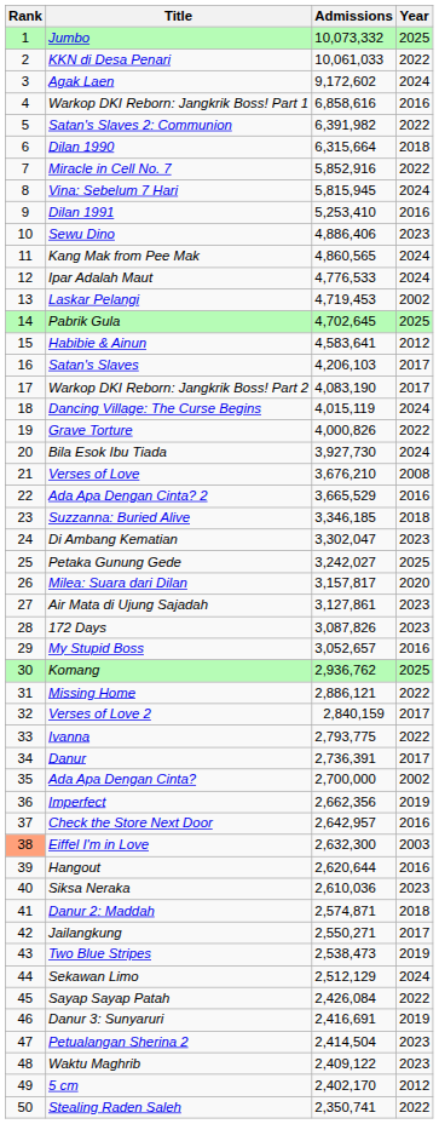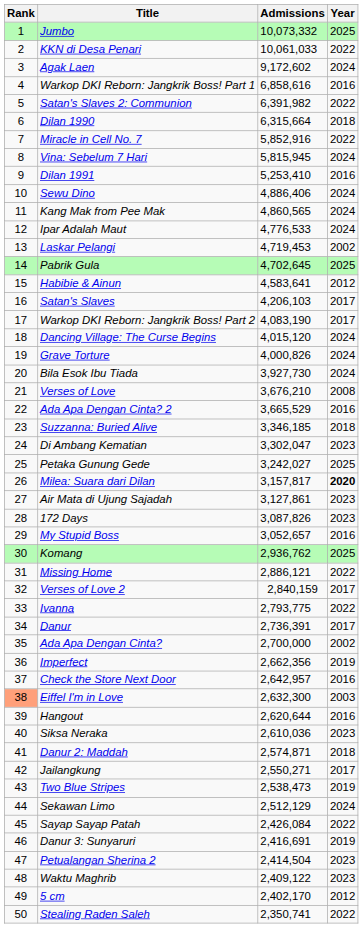Sewu Dino | Year: 2023 -> 2024
Dancing Village: The Curse Begins | Admissions: 4,015,119 -> 4,015,120
Grave Torture | Year: 2022 -> 2024
Milea: Suara dari Dilan | Year: normal -> bold
